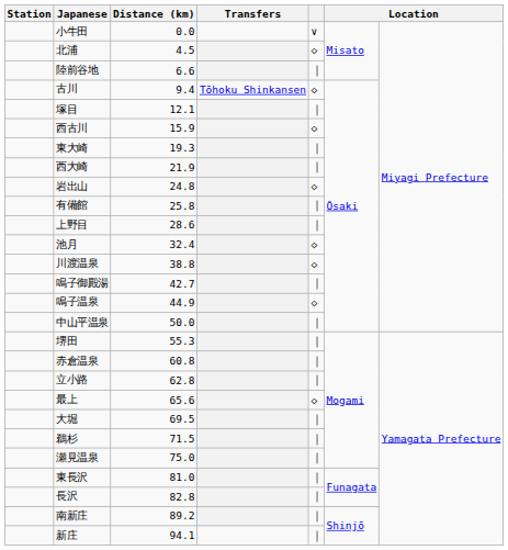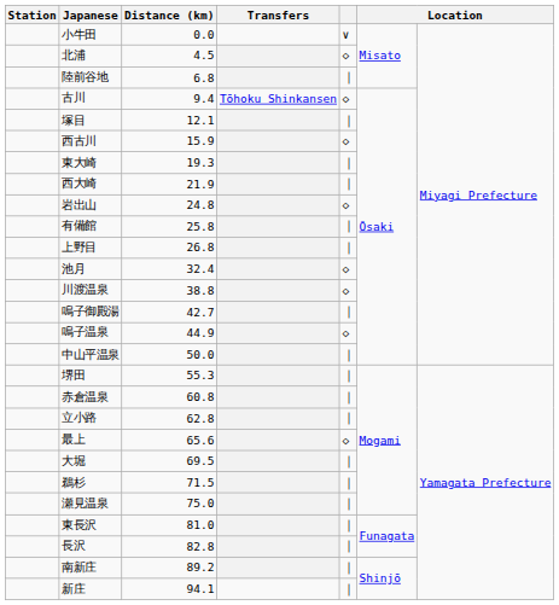陸前谷地 | Distance (km): 6.6 -> 6.8
上野目 | Distance (km): 28.6 -> 26.8
